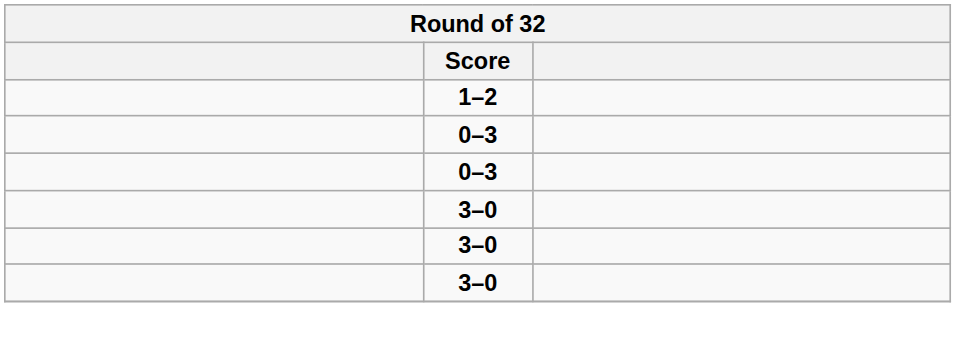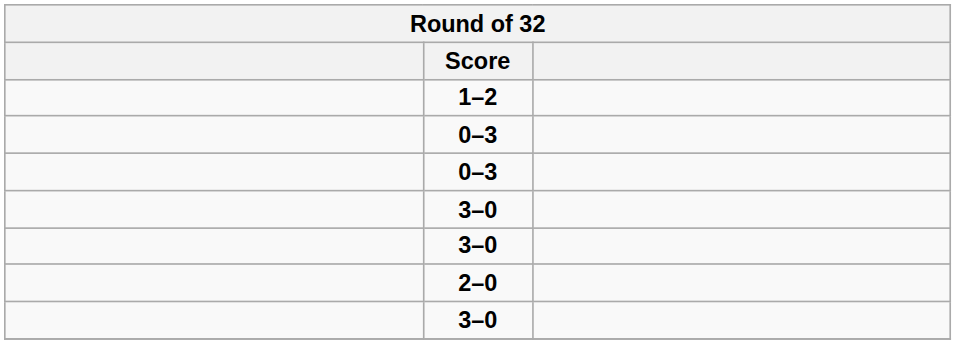+ row: 2–0
